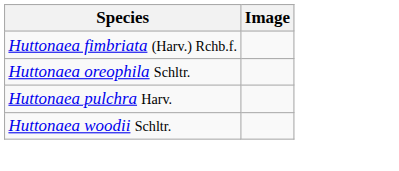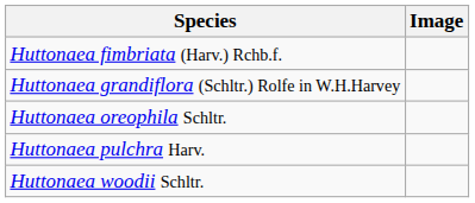+ row: Huttonaea grandiflora (Schltr.) Rolfe in W.H.Harvey
